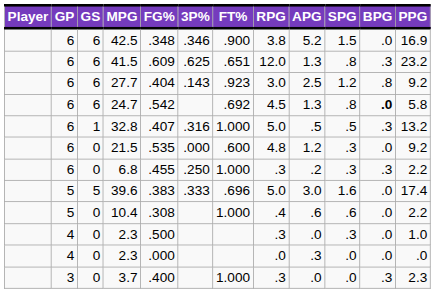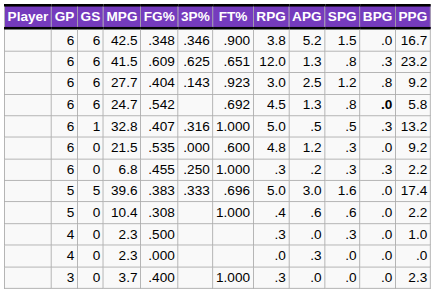42.5 | PPG: 16.9 -> 16.7
3.7 | BPG: .3 -> .0
